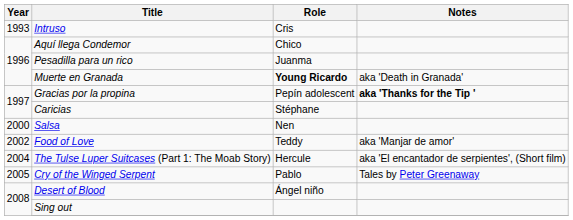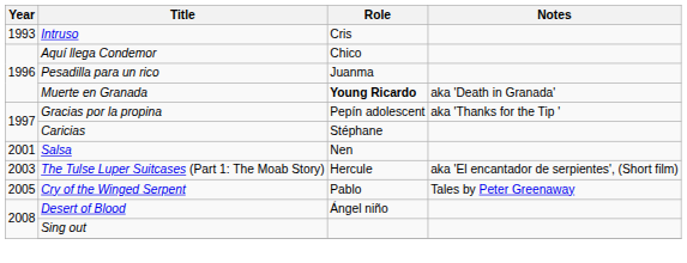Gracias por la propina | Notes: bold -> normal
Salsa | Year: 2000 -> 2001
- row: 2002 | Food of Love | Teddy | aka 'Manjar de amor'
The Tulse Luper Suitcases (Part 1: The Moab Story) | Year: 2004 -> 2003
